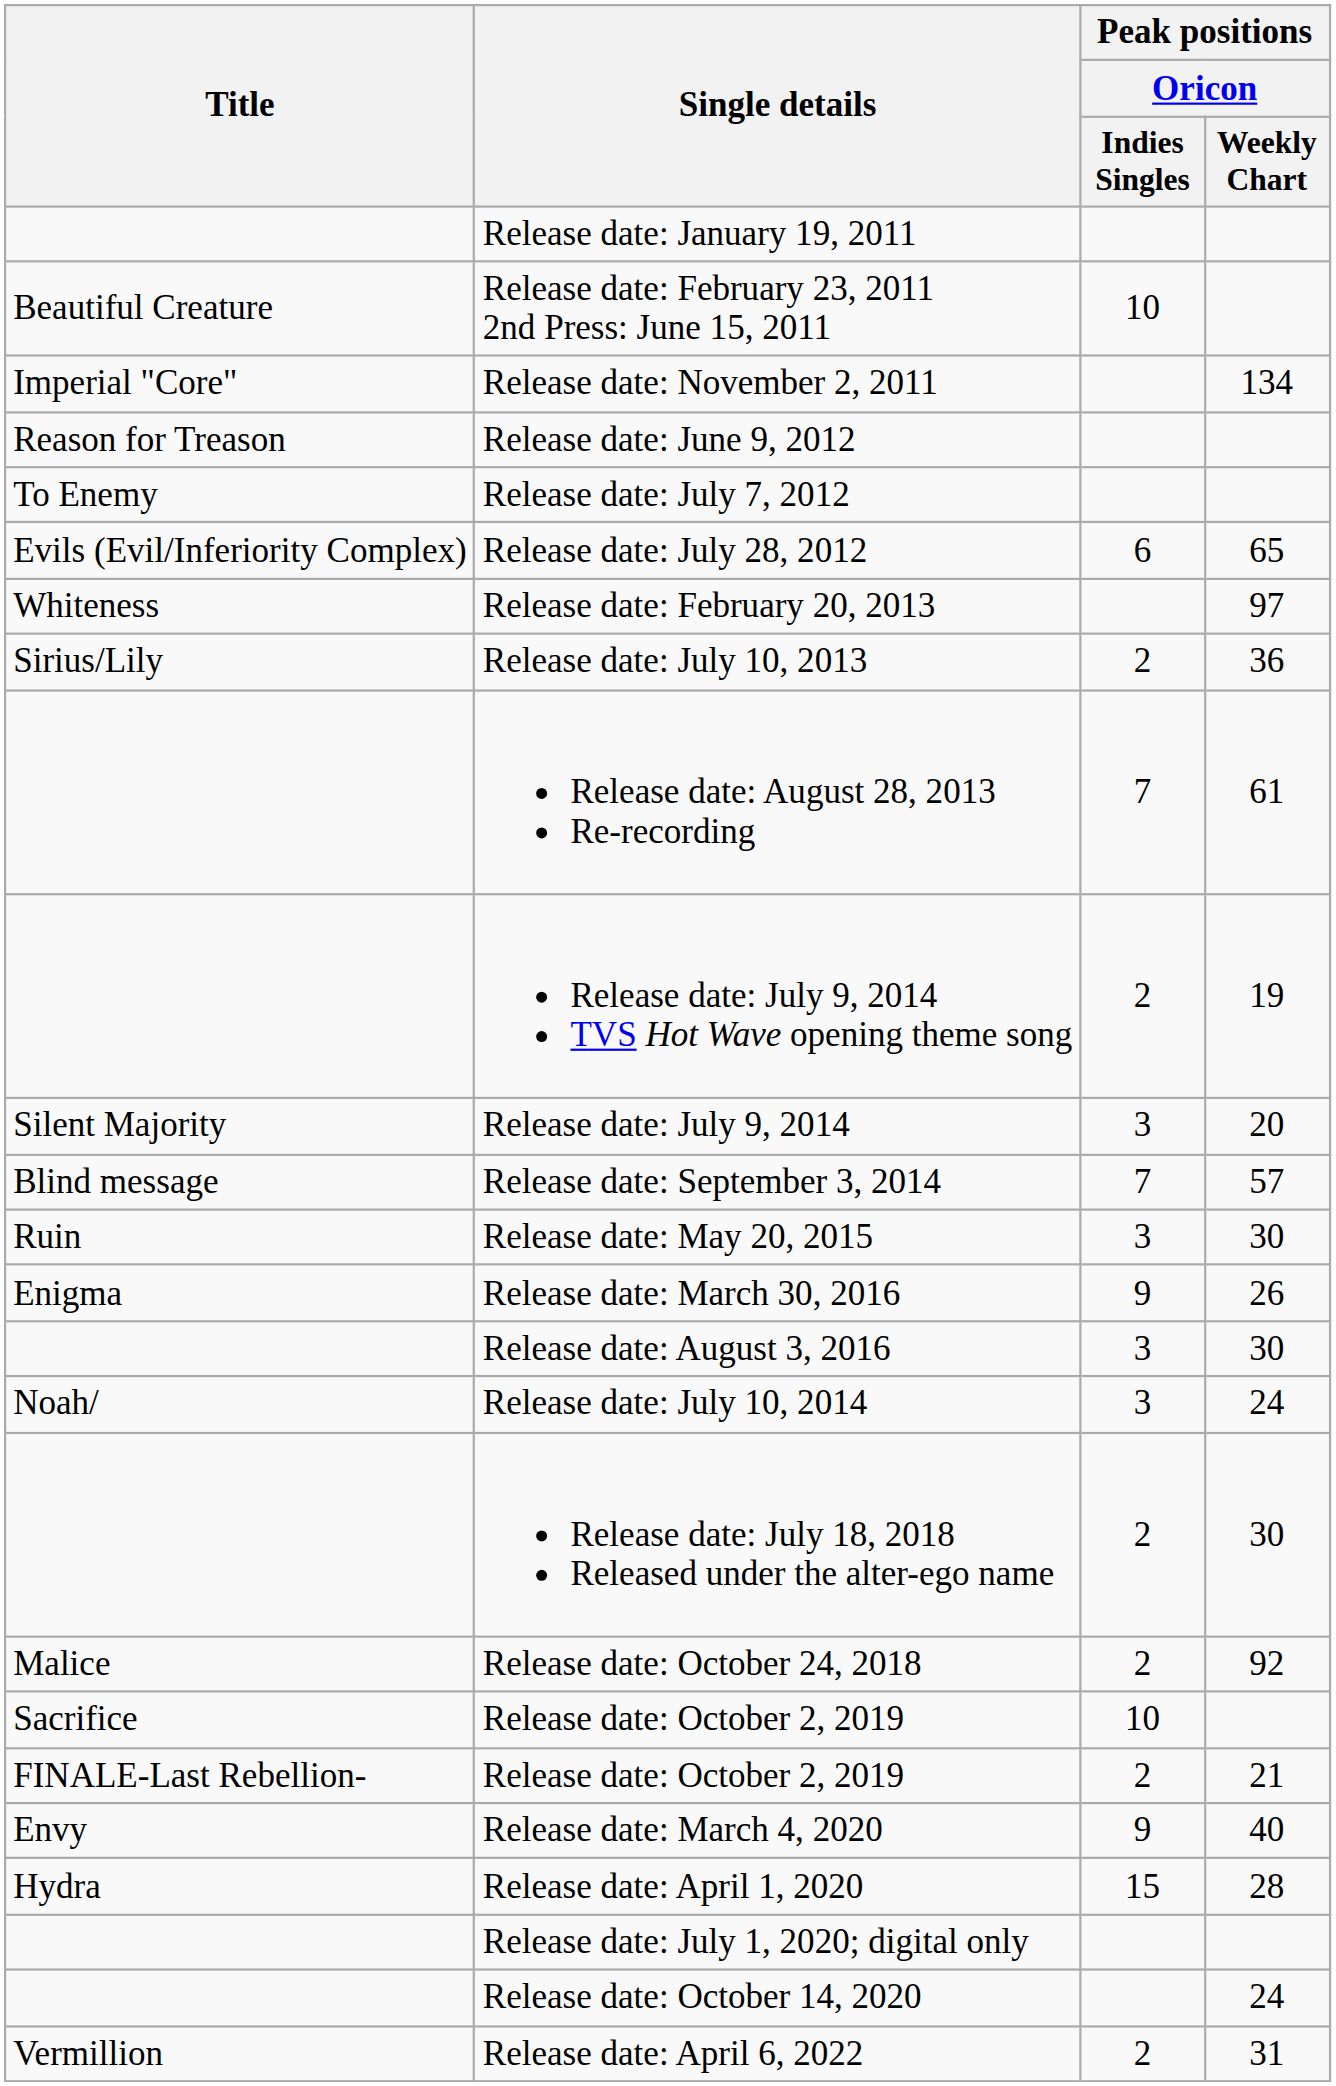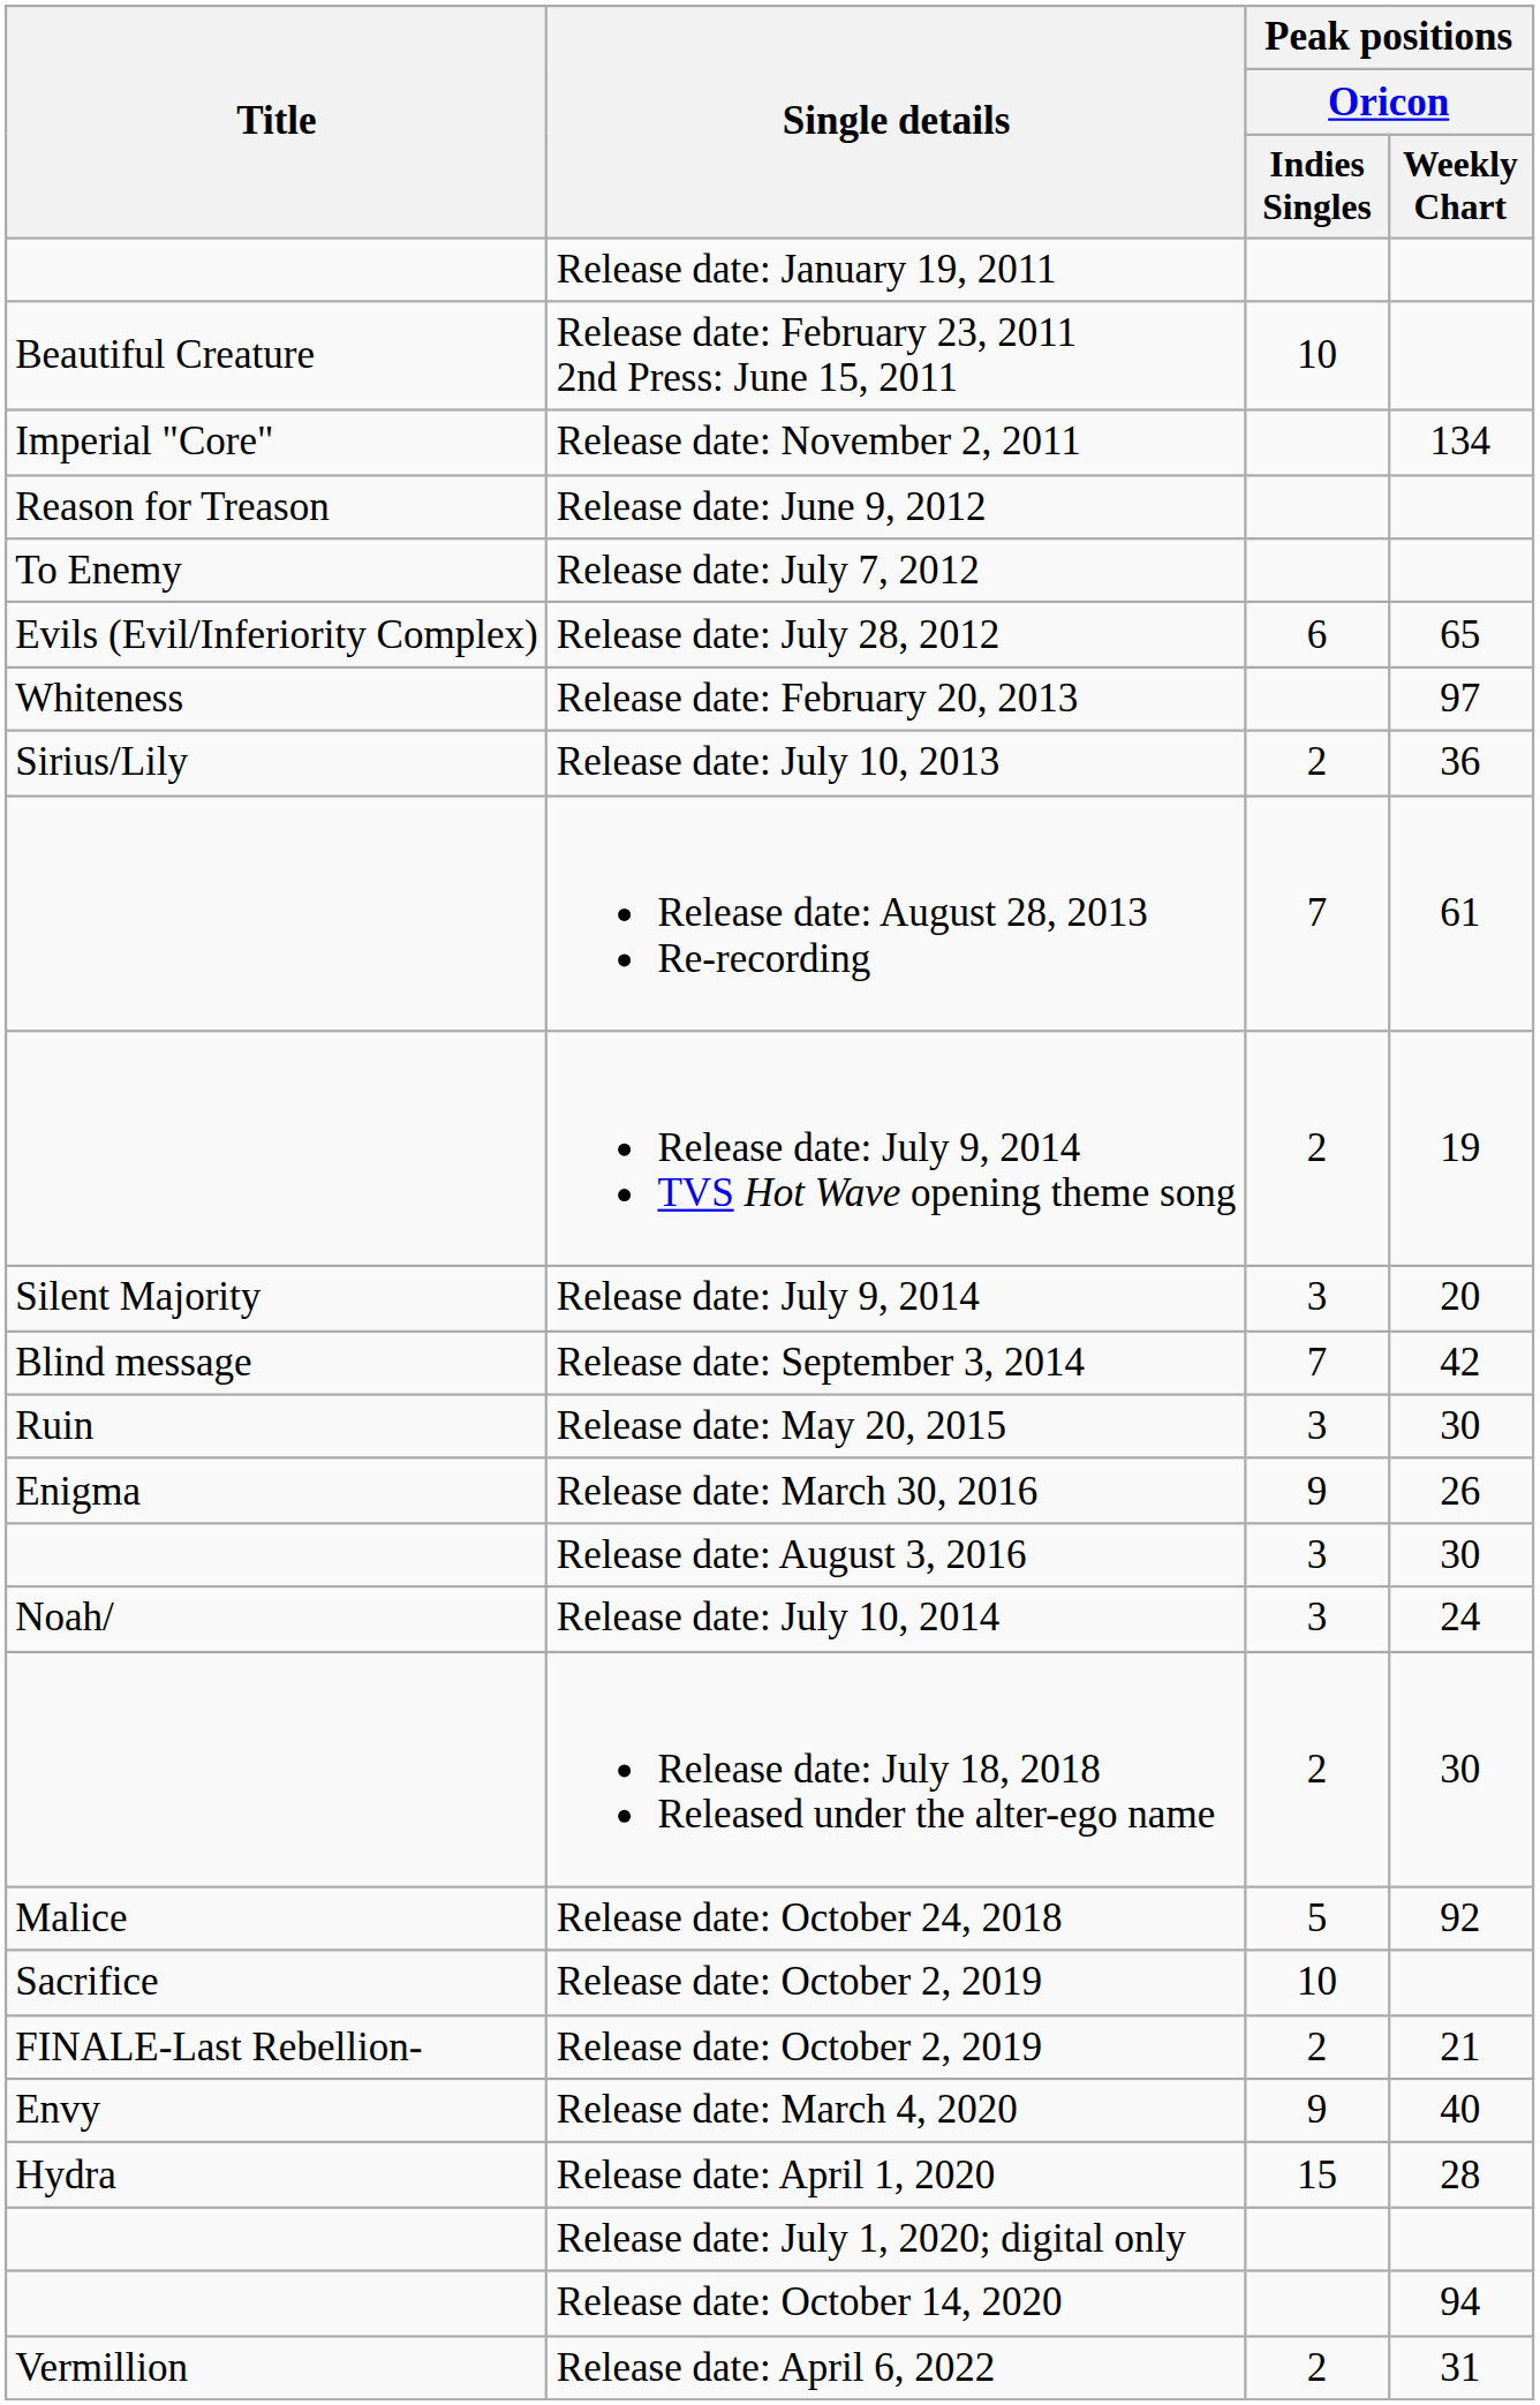Release date: September 3, 2014 | Peak positions / Oricon / Weekly Chart: 57 -> 42
Release date: October 24, 2018 | Peak positions / Oricon / Indies Singles: 2 -> 5
Release date: October 14, 2020 | Peak positions / Oricon / Weekly Chart: 24 -> 94
